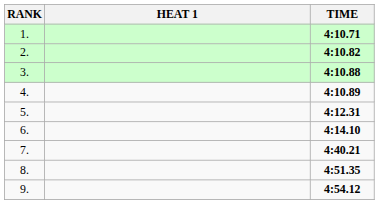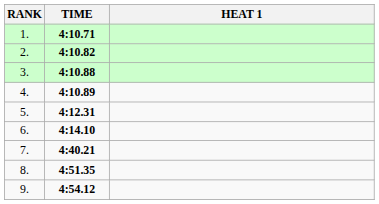columns swapped: HEAT 1 <-> TIME
